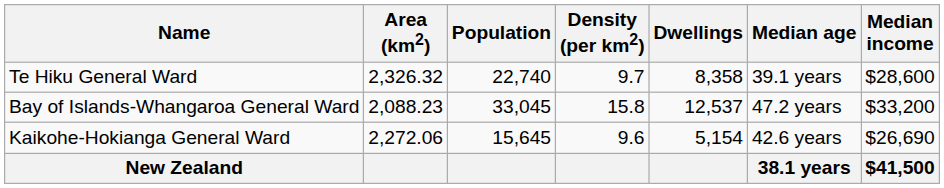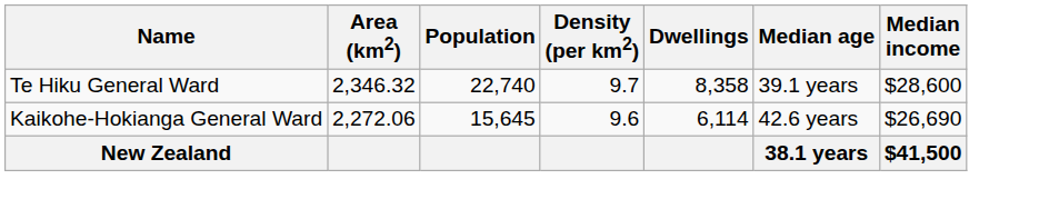Te Hiku General Ward | Area (km2): 2,326.32 -> 2,346.32
- row: Bay of Islands-Whangaroa General Ward | 2,088.23 | 33,045 | 15.8 | 12,537 | 47.2 years | $33,200
Kaikohe-Hokianga General Ward | Dwellings: 5,154 -> 6,114
